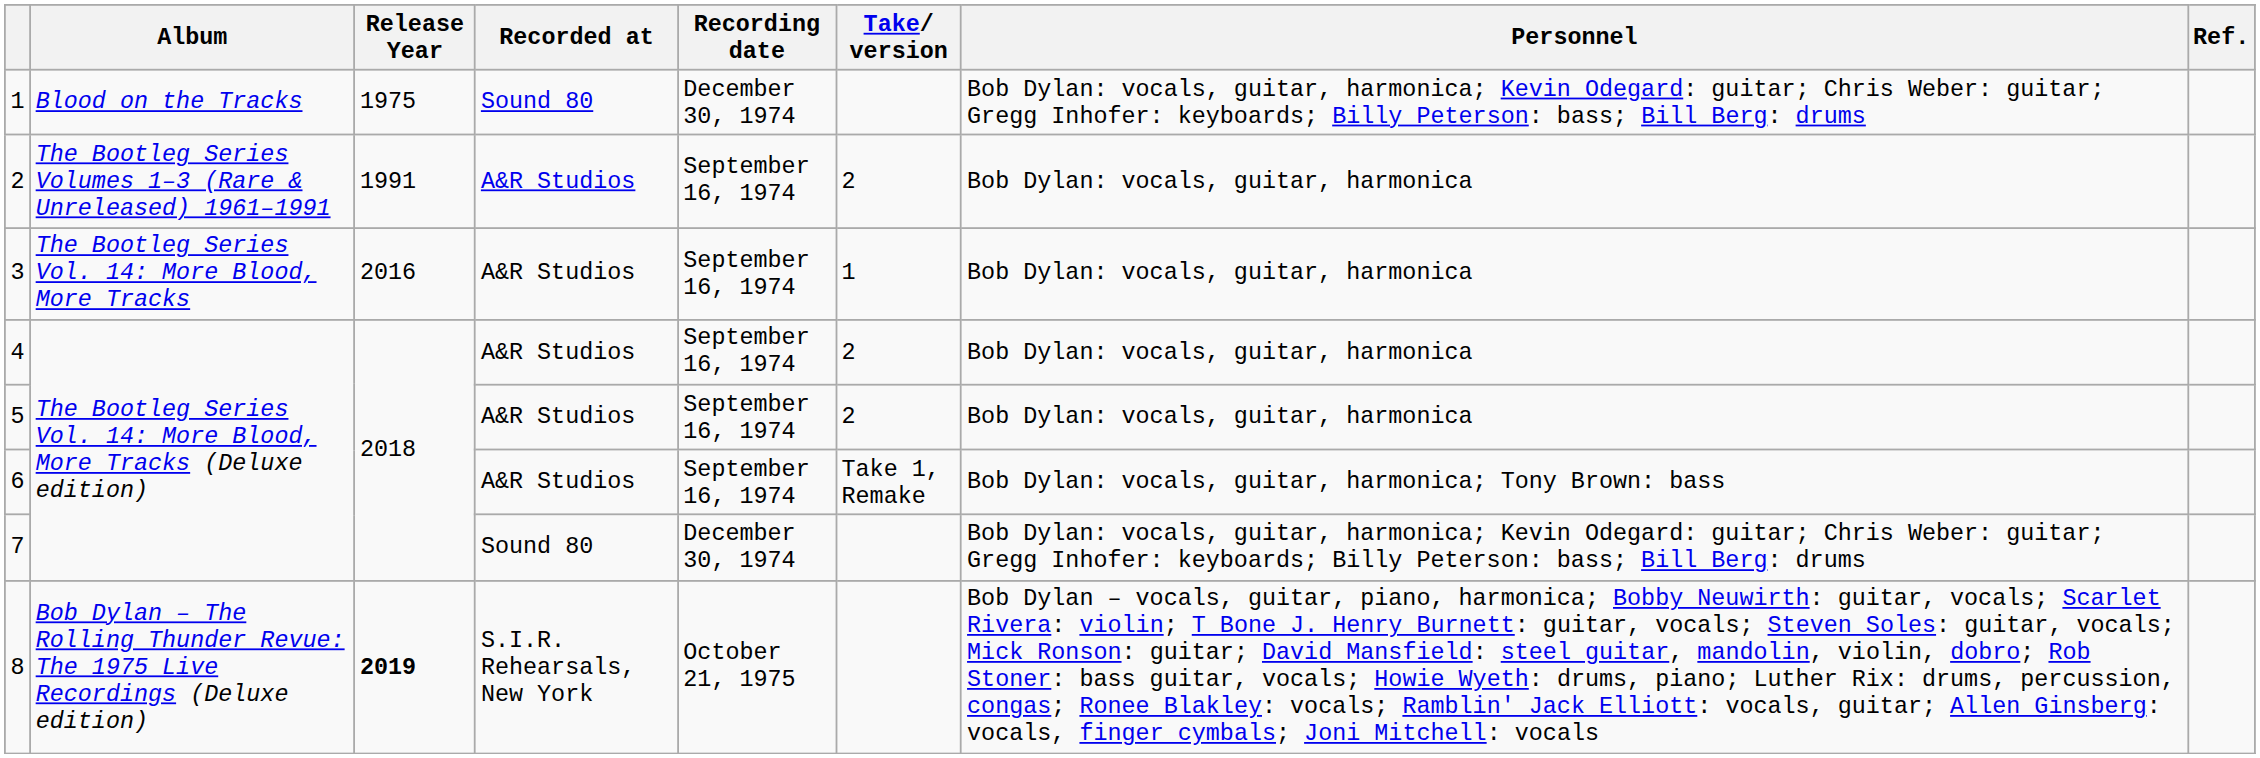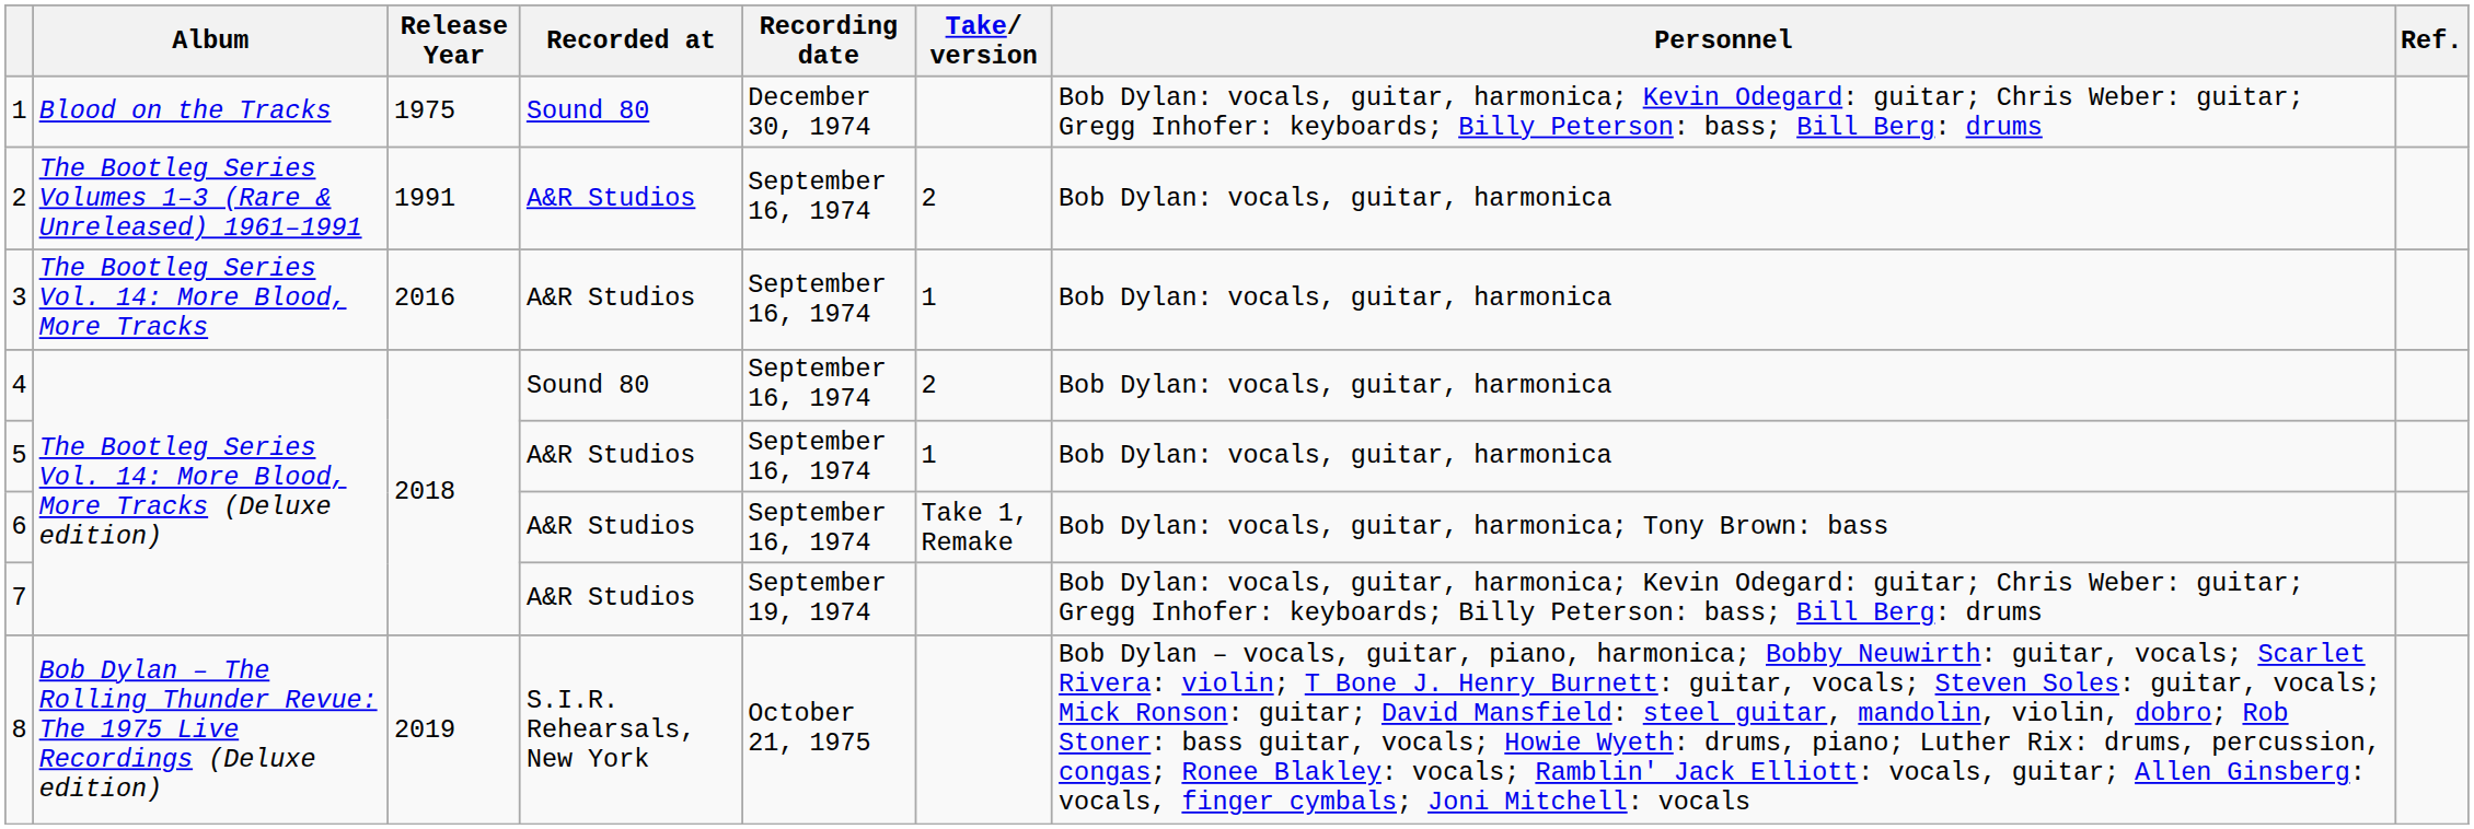4 | Recorded at: A&R Studios -> Sound 80
5 | Take/ version: 2 -> 1
7 | Recorded at: Sound 80 -> A&R Studios
7 | Recording date: December 30, 1974 -> September 19, 1974
8 | Release Year: bold -> normal
